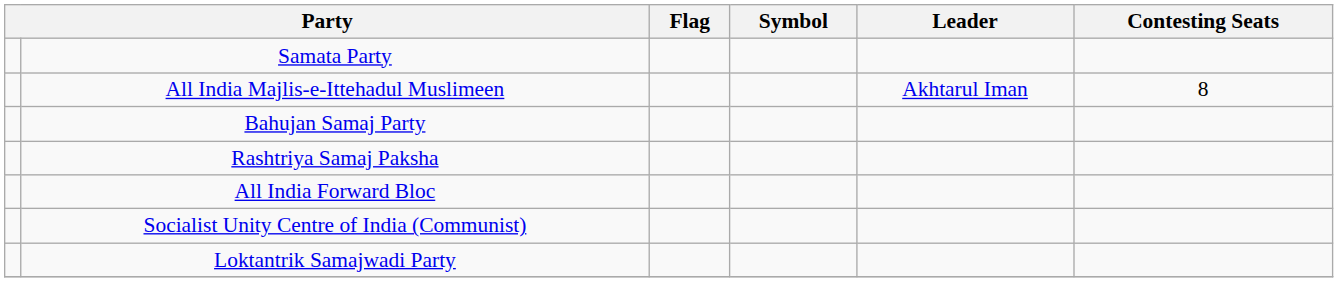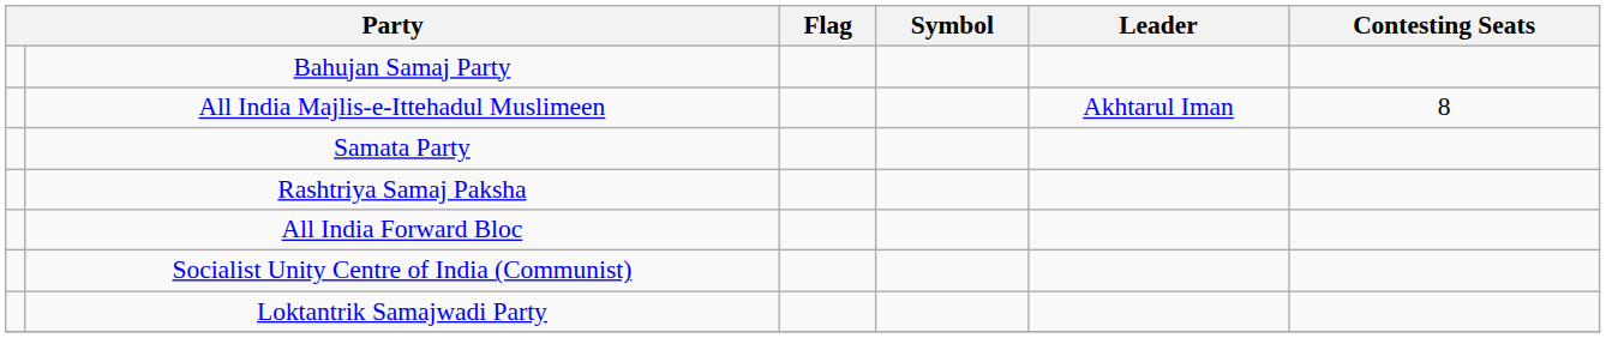rows swapped: Bahujan Samaj Party <-> Samata Party
